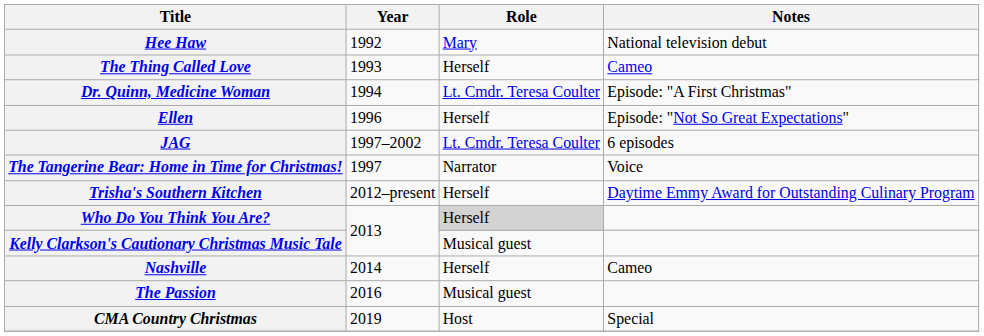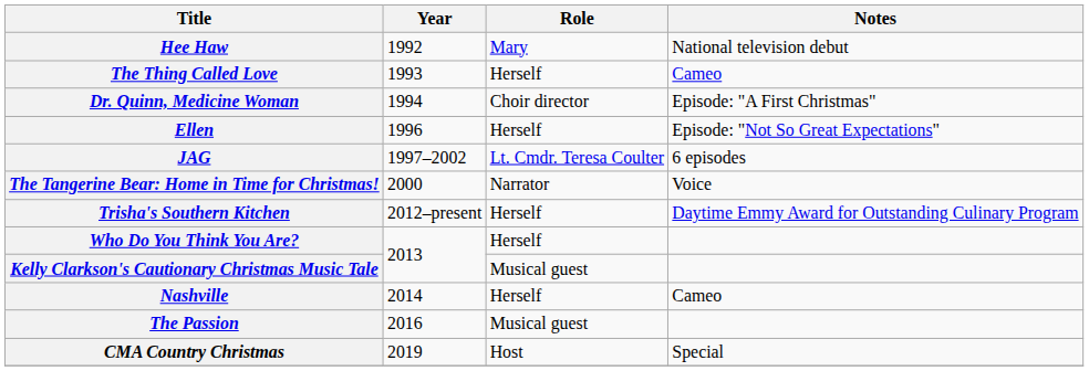Dr. Quinn, Medicine Woman | Role: Lt. Cmdr. Teresa Coulter -> Choir director
The Tangerine Bear: Home in Time for Christmas! | Year: 1997 -> 2000
Who Do You Think You Are? | Role: lightgrey background -> no background
